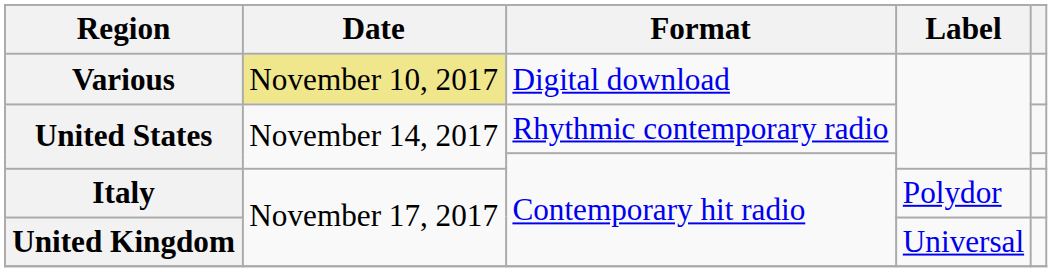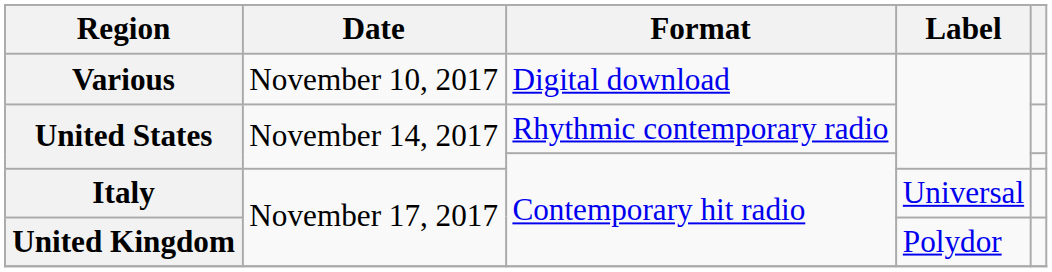Various | Date: khaki background -> no background
Italy | Label: Polydor -> Universal
United Kingdom | Label: Universal -> Polydor
